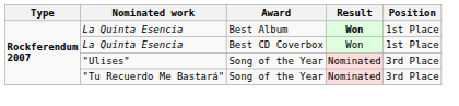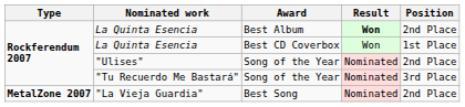La Quinta Esencia / Best Album | Position: 1st Place -> 2nd Place
"Ulises" | Position: 3rd Place -> 2nd Place
+ row: MetalZone 2007 | "La Vieja Guardia" | Best Song | Nominated | 2nd Place
